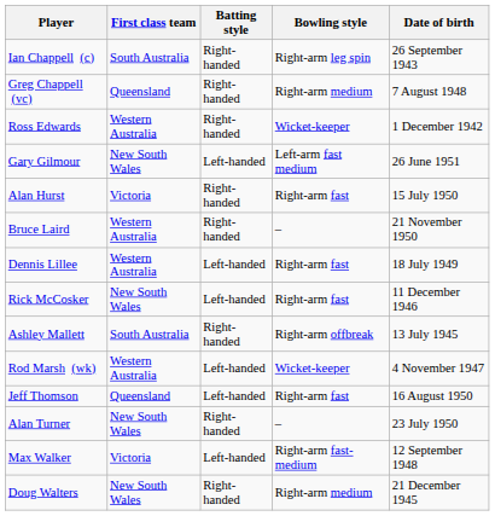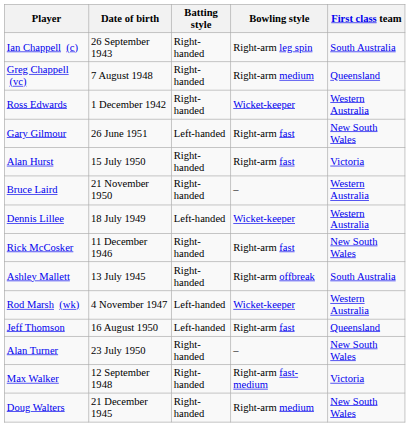columns swapped: Date of birth <-> First class team
Gary Gilmour | Bowling style: Left-arm fast medium -> Right-arm fast
Dennis Lillee | Bowling style: Right-arm fast -> Wicket-keeper
Rick McCosker | Batting style: Left-handed -> Right-handed
Max Walker | Batting style: Left-handed -> Right-handed
